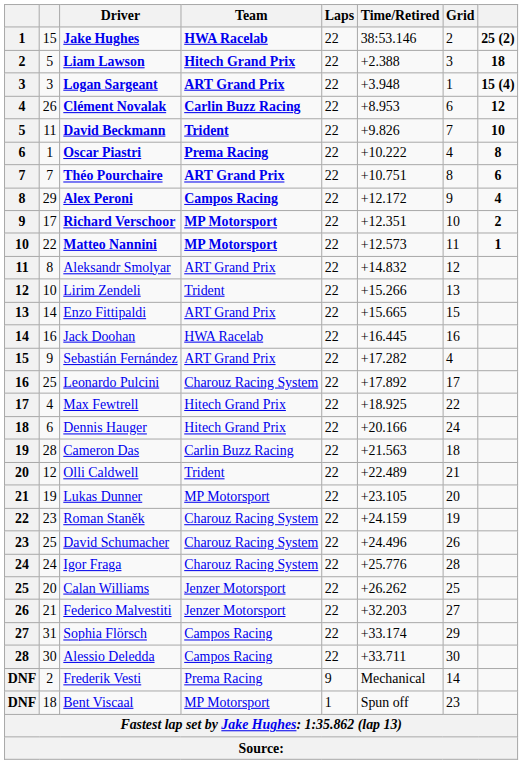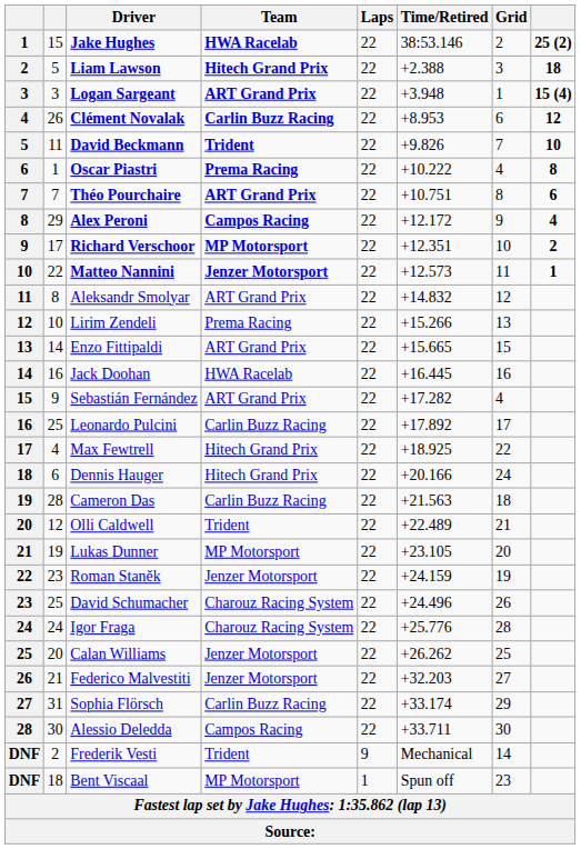Matteo Nannini | Team: MP Motorsport -> Jenzer Motorsport
Lirim Zendeli | Team: Trident -> Prema Racing
Leonardo Pulcini | Team: Charouz Racing System -> Carlin Buzz Racing
Roman Staněk | Team: Charouz Racing System -> Jenzer Motorsport
Sophia Flörsch | Team: Campos Racing -> Carlin Buzz Racing
Frederik Vesti | Team: Prema Racing -> Trident
